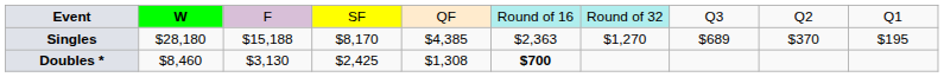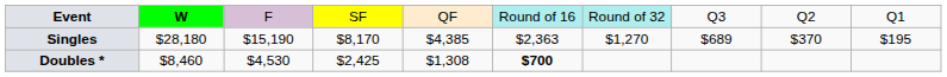Singles | column 3: $15,188 -> $15,190
Doubles * | column 3: $3,130 -> $4,530
